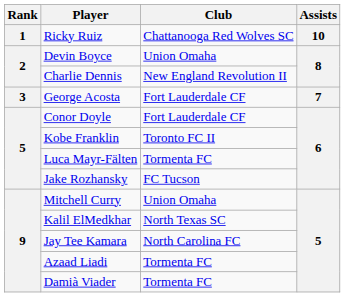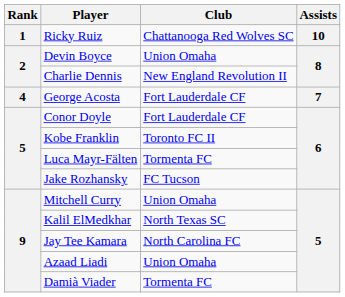George Acosta | Rank: 3 -> 4
Azaad Liadi | Club: Tormenta FC -> Union Omaha
